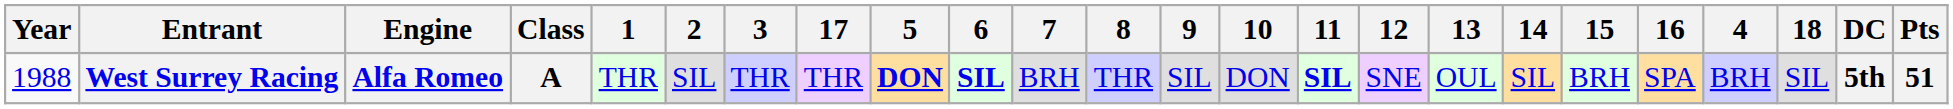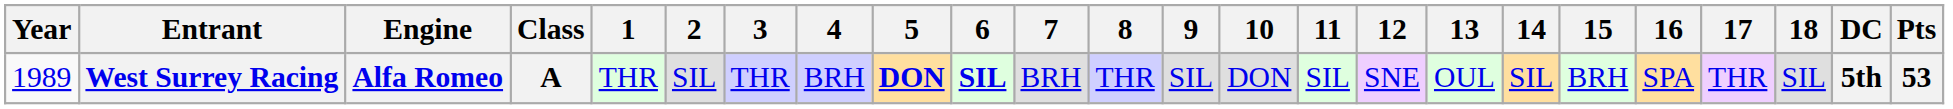columns swapped: 4 <-> 17
West Surrey Racing | Year: 1988 -> 1989
West Surrey Racing | 11: bold -> normal
West Surrey Racing | Pts: 51 -> 53
